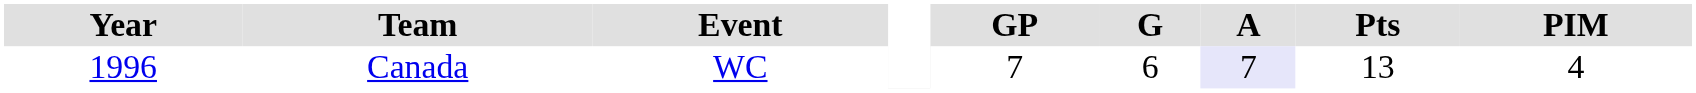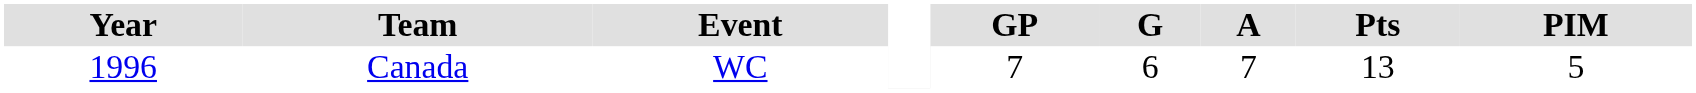Canada | A: lavender background -> no background
Canada | PIM: 4 -> 5
